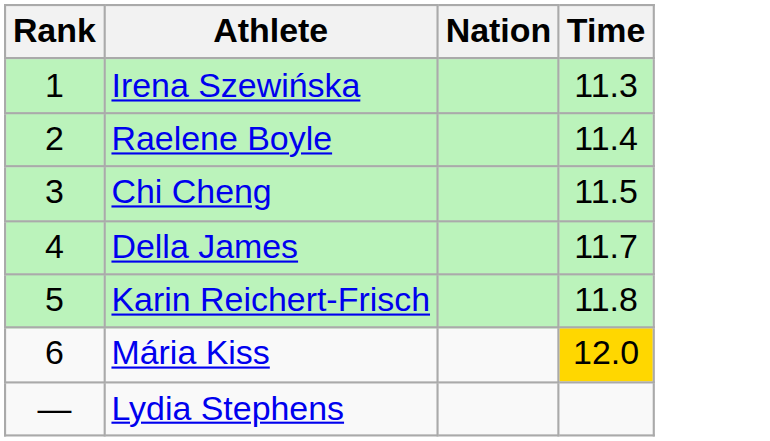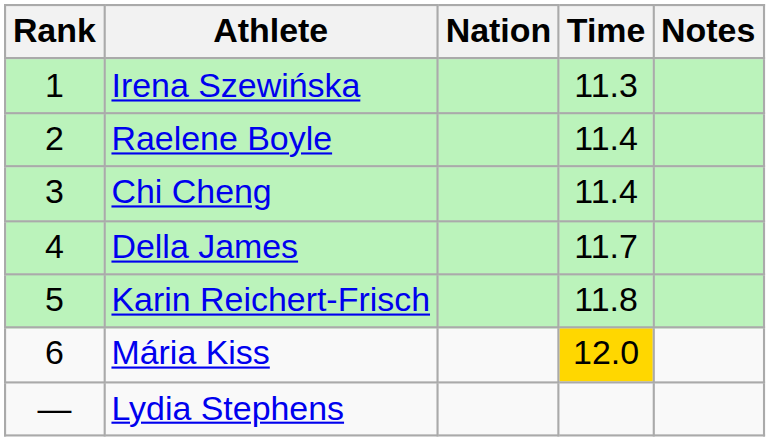+ column: Notes
Chi Cheng | Time: 11.5 -> 11.4
